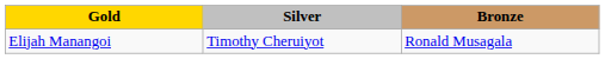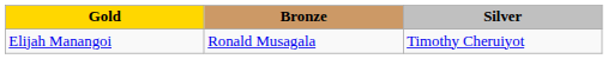columns swapped: Silver <-> Bronze
